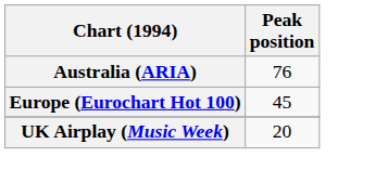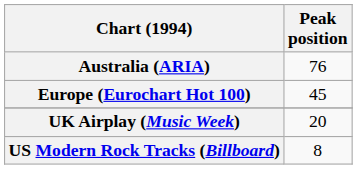+ row: US Modern Rock Tracks (Billboard) | 8
